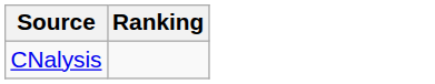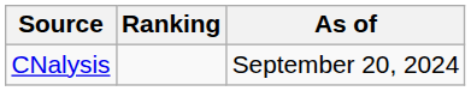+ column: As of | September 20, 2024
